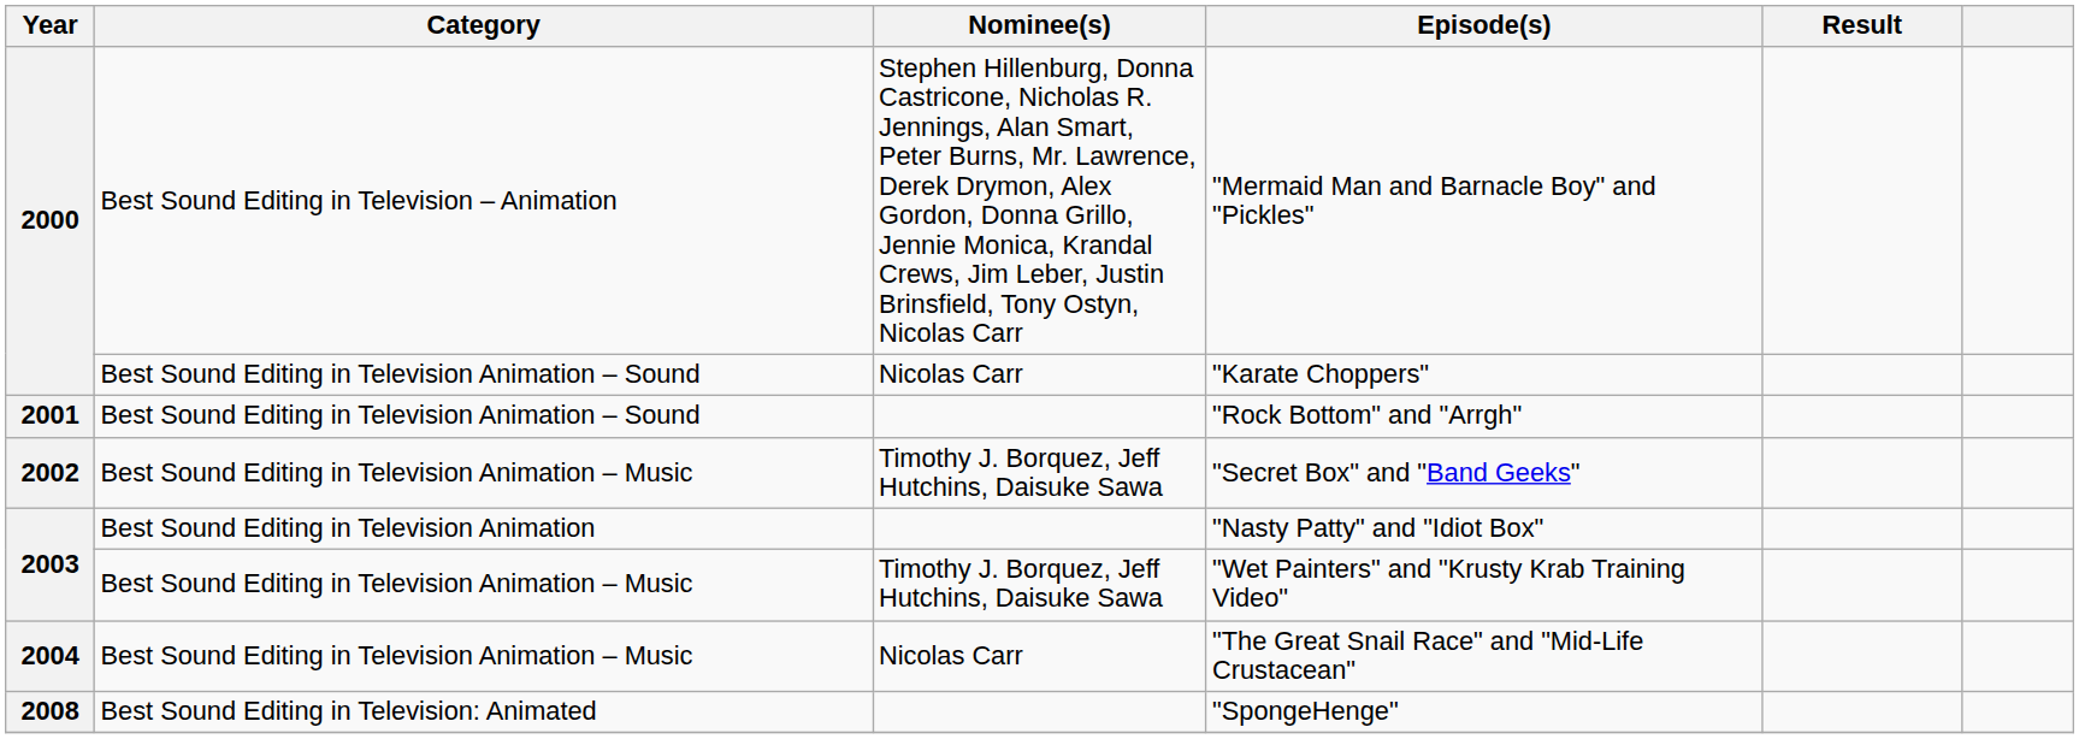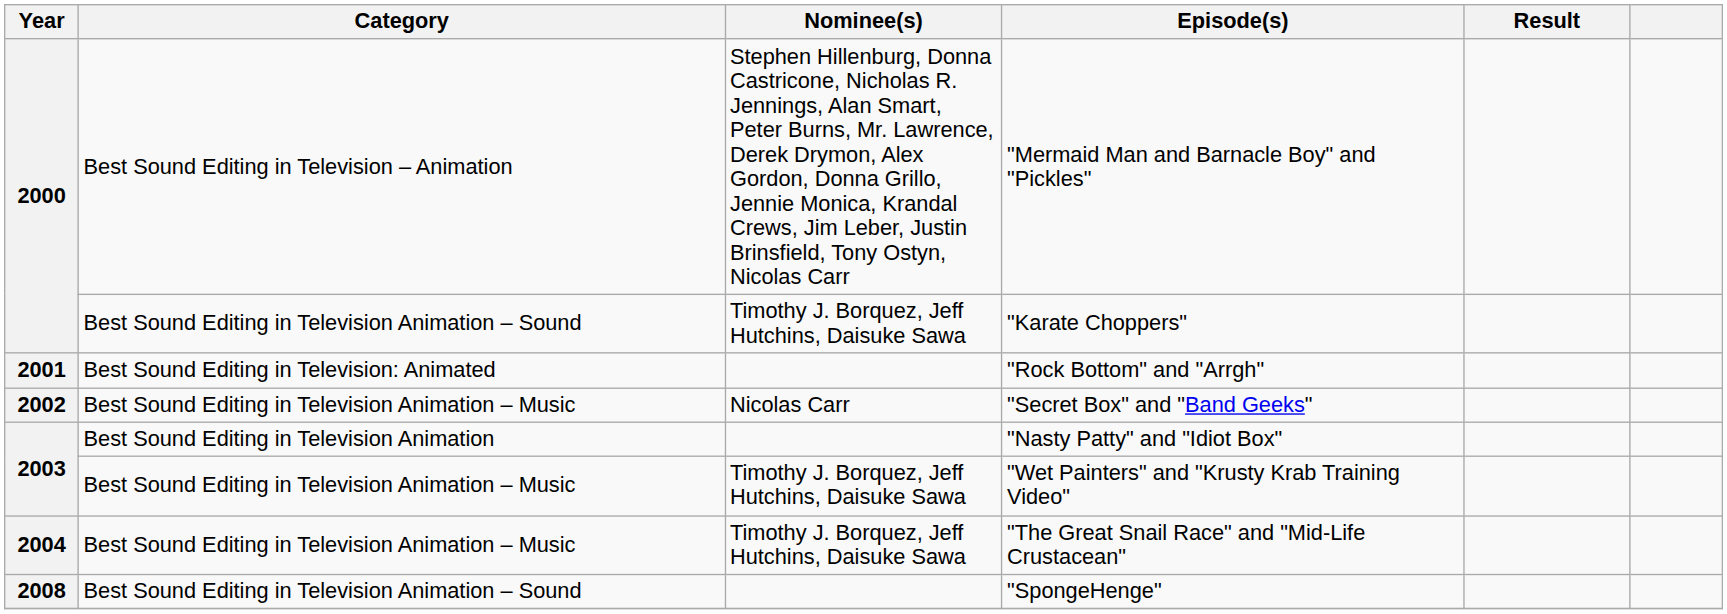"Karate Choppers" | Nominee(s): Nicolas Carr -> Timothy J. Borquez, Jeff Hutchins, Daisuke Sawa
"Rock Bottom" and "Arrgh" | Category: Best Sound Editing in Television Animation – Sound -> Best Sound Editing in Television: Animated
"Secret Box" and "Band Geeks" | Nominee(s): Timothy J. Borquez, Jeff Hutchins, Daisuke Sawa -> Nicolas Carr
"The Great Snail Race" and "Mid-Life Crustacean" | Nominee(s): Nicolas Carr -> Timothy J. Borquez, Jeff Hutchins, Daisuke Sawa
"SpongeHenge" | Category: Best Sound Editing in Television: Animated -> Best Sound Editing in Television Animation – Sound
